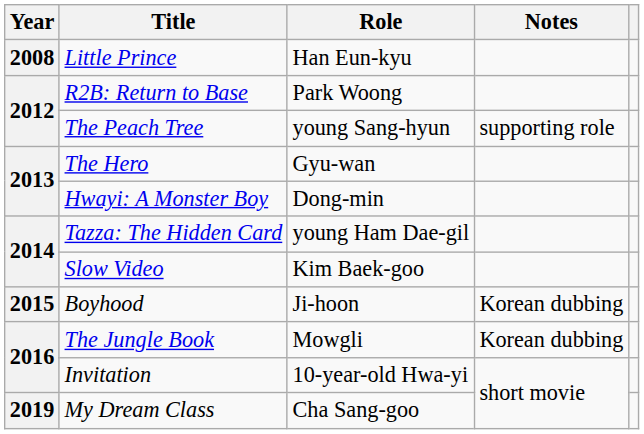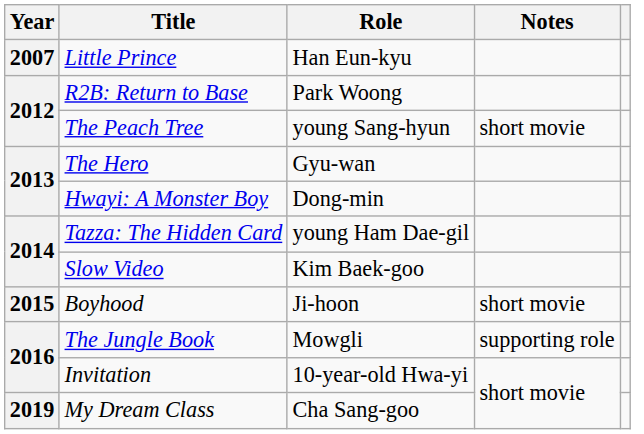Little Prince | Year: 2008 -> 2007
The Peach Tree | Notes: supporting role -> short movie
Boyhood | Notes: Korean dubbing -> short movie
The Jungle Book | Notes: Korean dubbing -> supporting role
